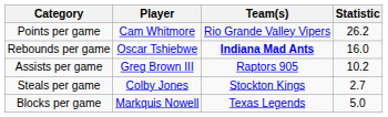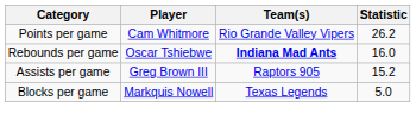Assists per game | Statistic: 10.2 -> 15.2
- row: Steals per game | Colby Jones | Stockton Kings | 2.7
